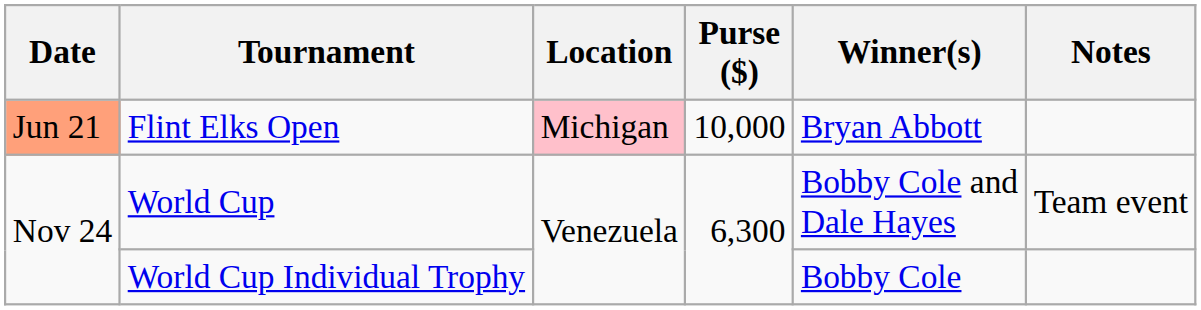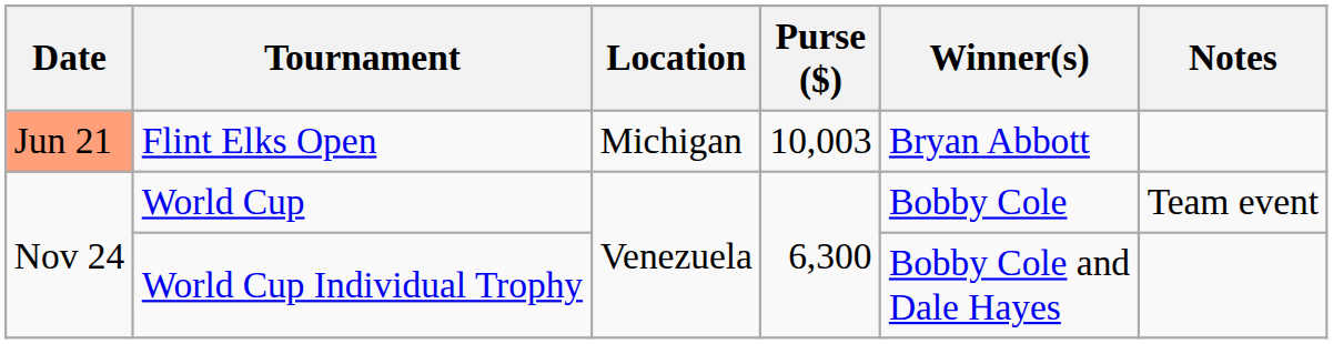Flint Elks Open | Location: pink background -> no background
Flint Elks Open | Purse ($): 10,000 -> 10,003
World Cup | Winner(s): Bobby Cole and Dale Hayes -> Bobby Cole
World Cup Individual Trophy | Winner(s): Bobby Cole -> Bobby Cole and Dale Hayes
